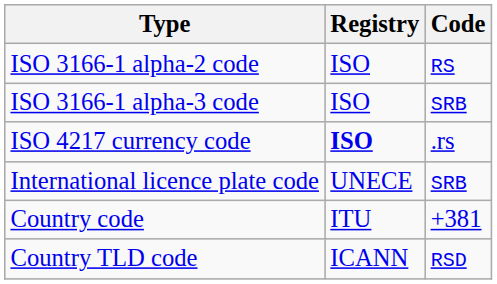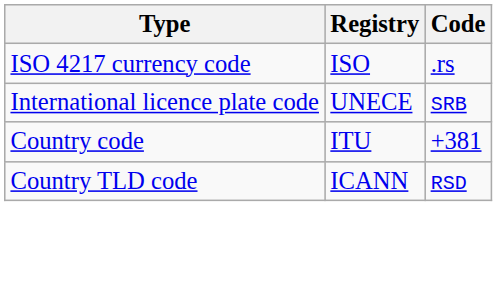- row: ISO 3166-1 alpha-2 code | ISO | RS
- row: ISO 3166-1 alpha-3 code | ISO | SRB
ISO 4217 currency code | Registry: bold -> normal
